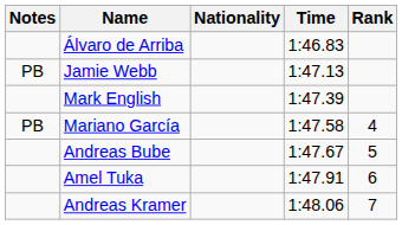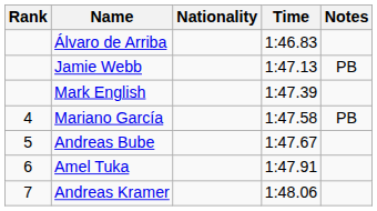columns swapped: Rank <-> Notes
